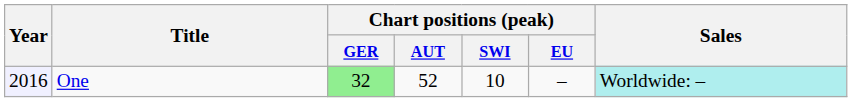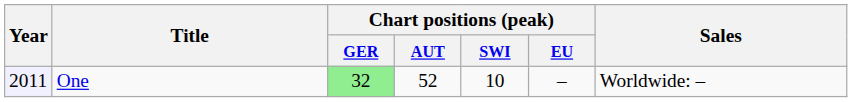One | Year: 2016 -> 2011
One | Sales: paleturquoise background -> no background
